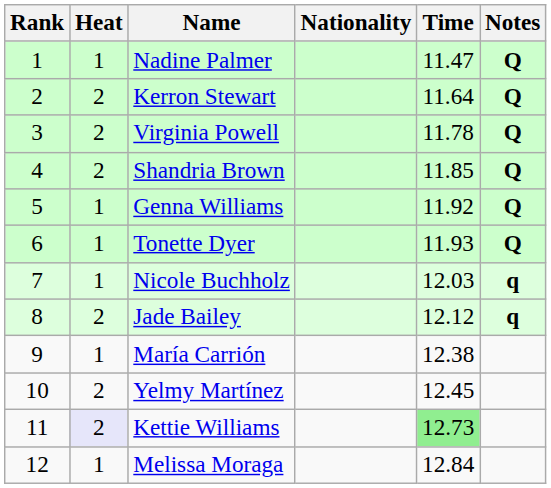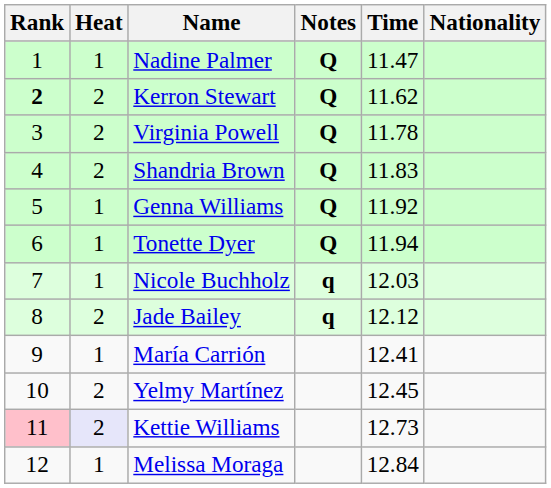columns swapped: Nationality <-> Notes
Kerron Stewart | Rank: normal -> bold
Kerron Stewart | Time: 11.64 -> 11.62
Shandria Brown | Time: 11.85 -> 11.83
Tonette Dyer | Time: 11.93 -> 11.94
María Carrión | Time: 12.38 -> 12.41
Kettie Williams | Rank: no background -> pink background
Kettie Williams | Time: lightgreen background -> no background
